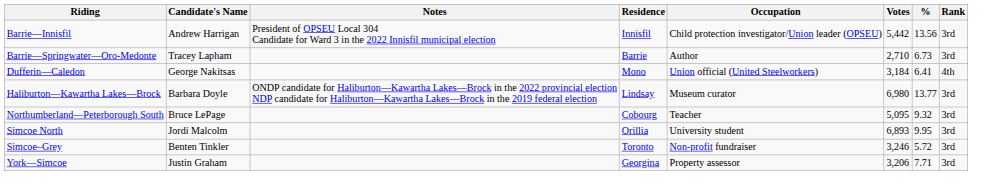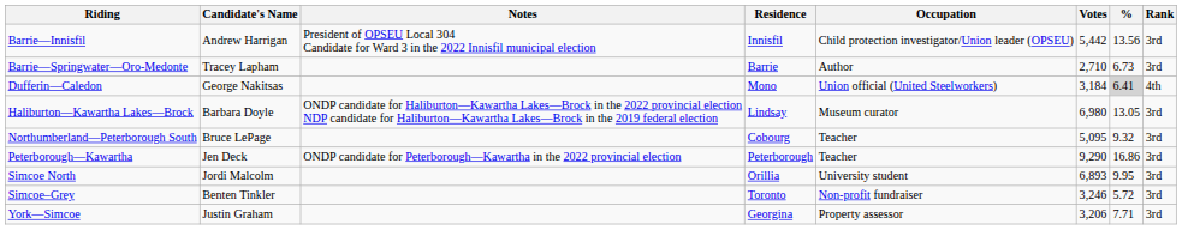Dufferin—Caledon | %: no background -> lightgrey background
Haliburton—Kawartha Lakes—Brock | %: 13.77 -> 13.05
+ row: Peterborough—Kawartha | Jen Deck | ONDP candidate for Peterborough—Kawartha in the 2022 provincial election | Peterborough | Teacher | 9,290 | 16.86 | 3rd
